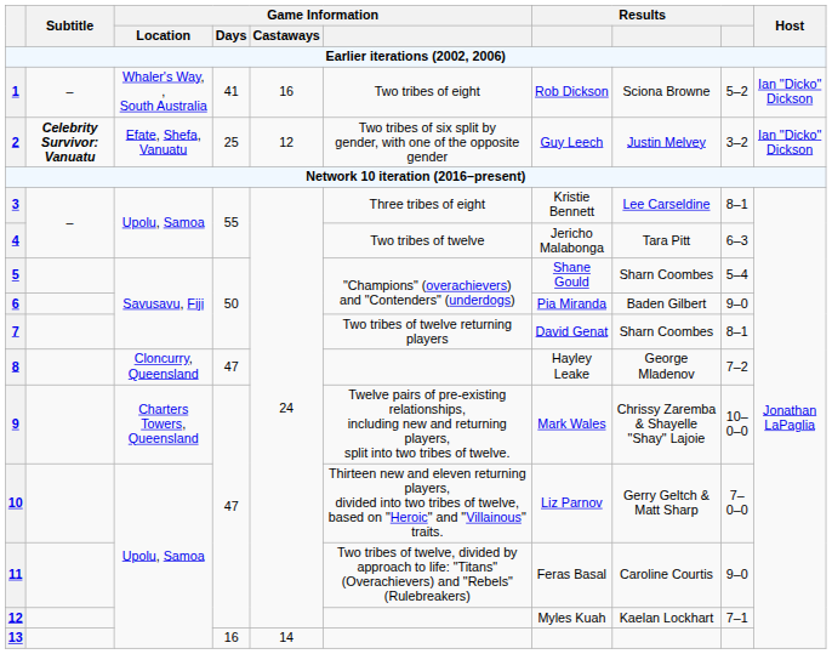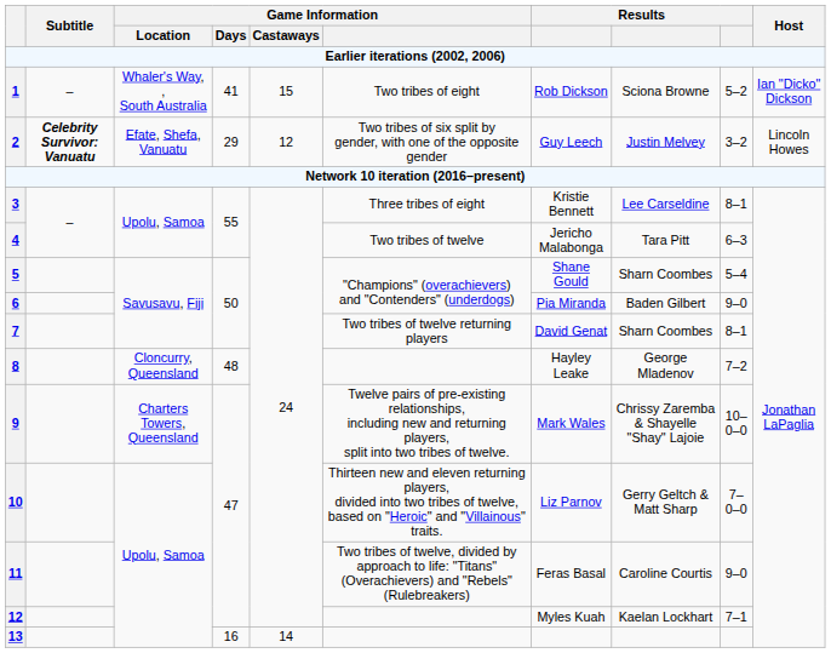1 | Game Information / Castaways: 16 -> 15
2 | Game Information / Days: 25 -> 29
2 | Host: Ian "Dicko" Dickson -> Lincoln Howes
8 | Game Information / Days: 47 -> 48
